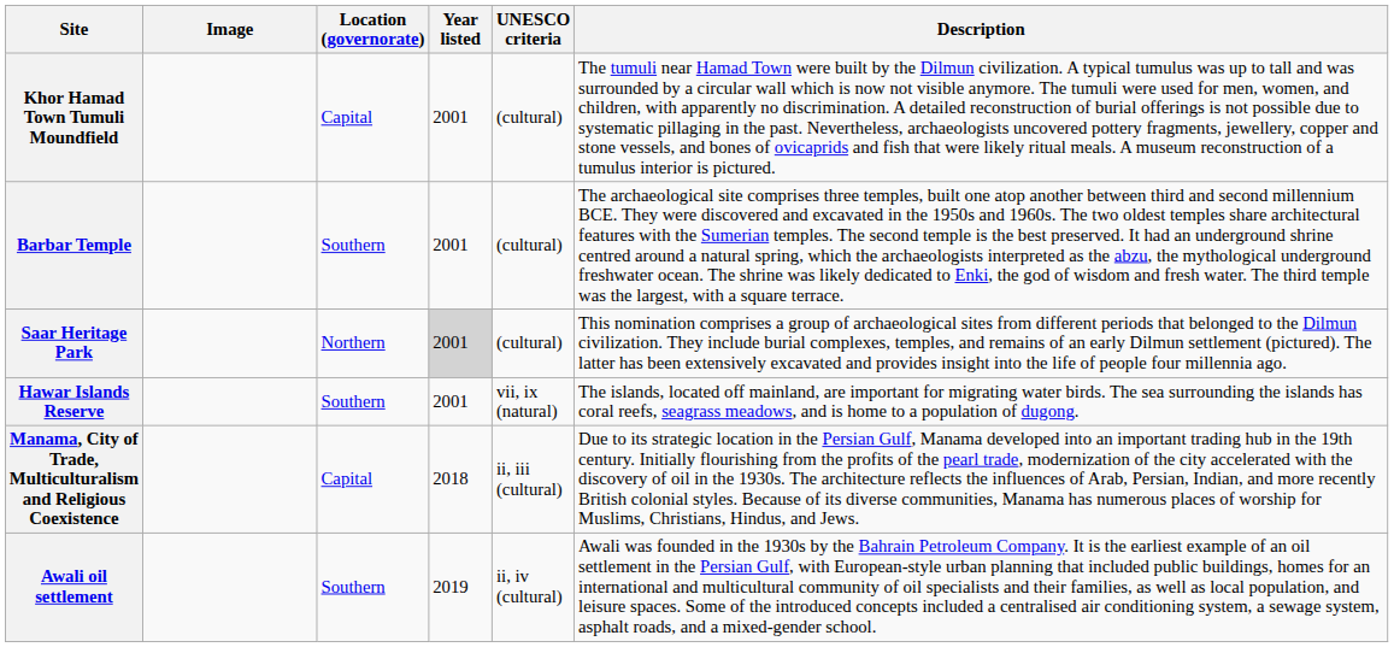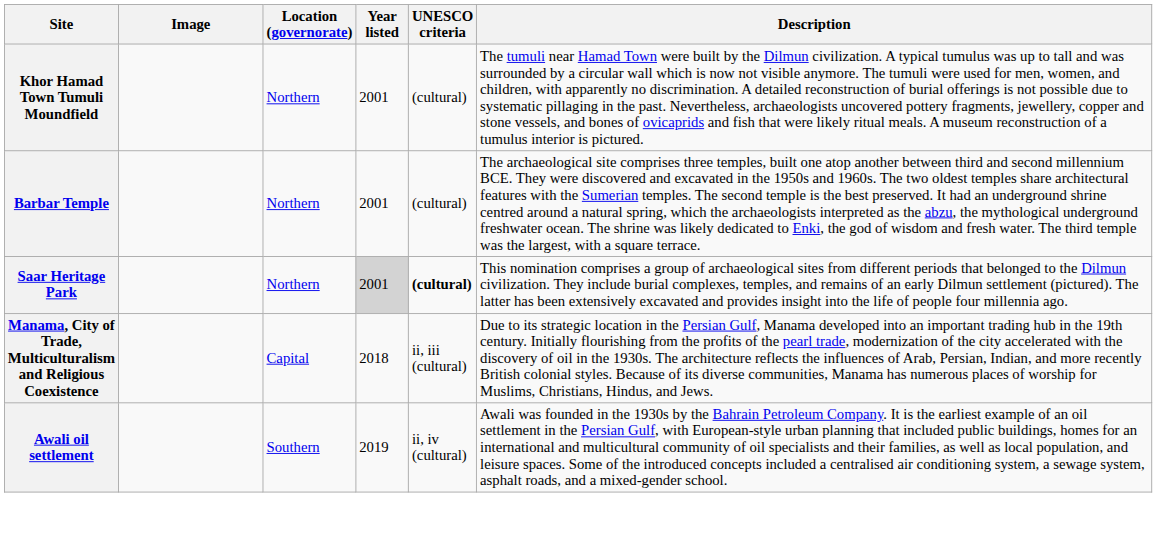Khor Hamad Town Tumuli Moundfield | Location (governorate): Capital -> Northern
Barbar Temple | Location (governorate): Southern -> Northern
Saar Heritage Park | UNESCO criteria: normal -> bold
- row: Hawar Islands Reserve | Southern | 2001 | vii, ix (natural) | The islands, located off mainland, are important for migrating water birds. The sea surrounding the islands has coral reefs, seagrass meadows, and is home to a population of dugong.
